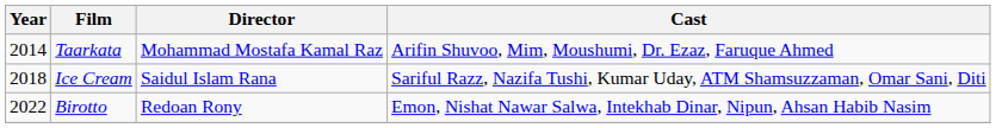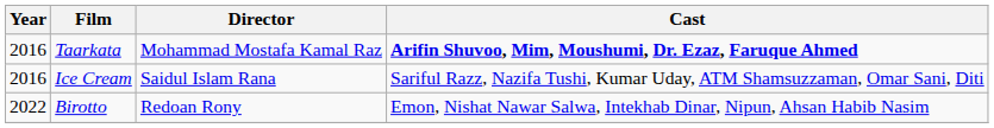Taarkata | Year: 2014 -> 2016
Taarkata | Cast: normal -> bold
Ice Cream | Year: 2018 -> 2016
